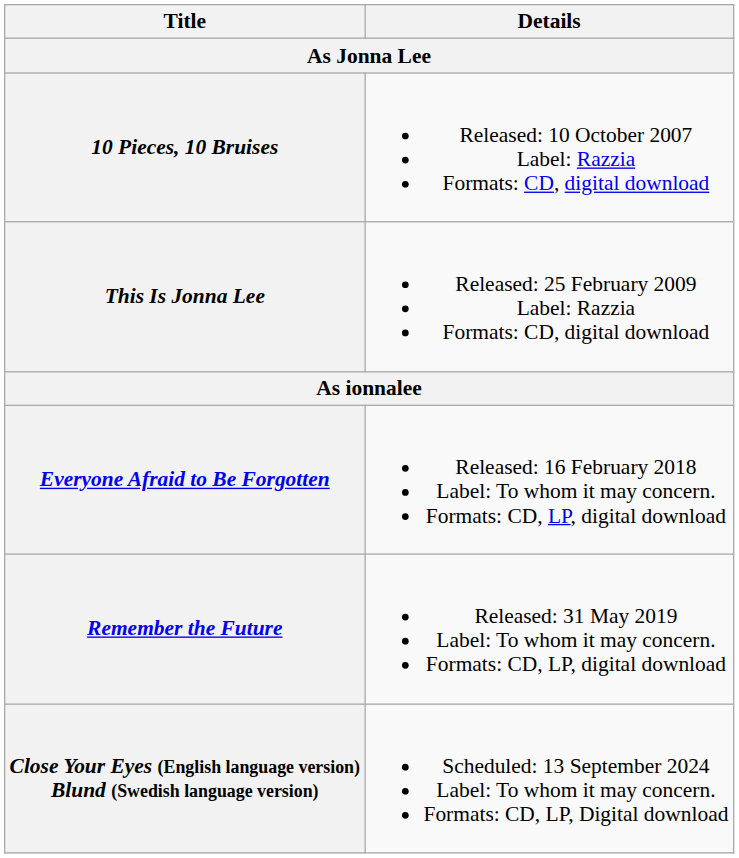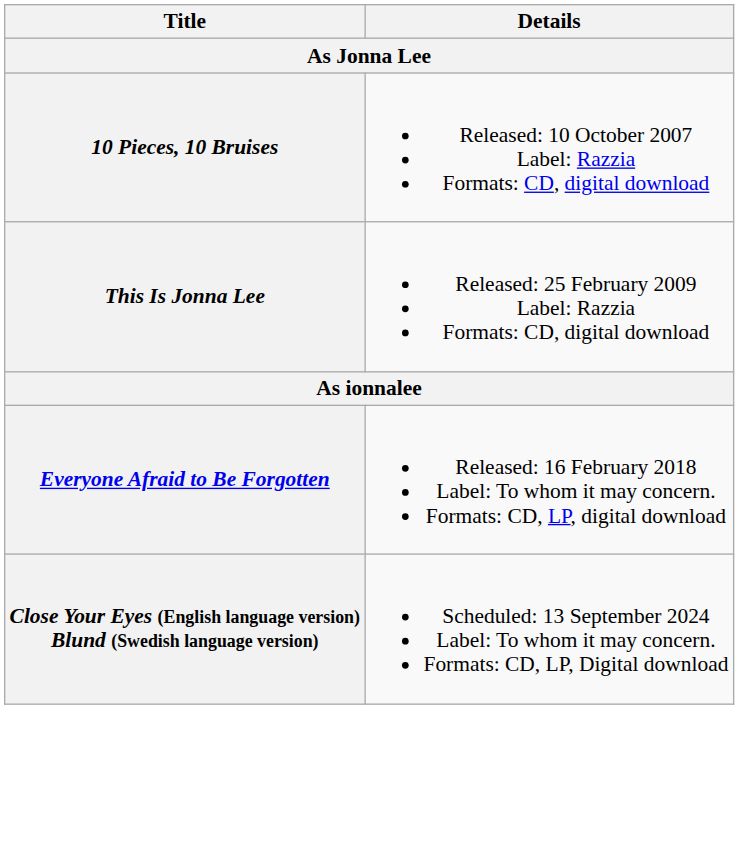- row: Remember the Future | Released: 31 May 2019 Label: To whom it may concern. Formats: CD, LP, digital download
